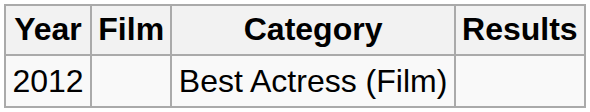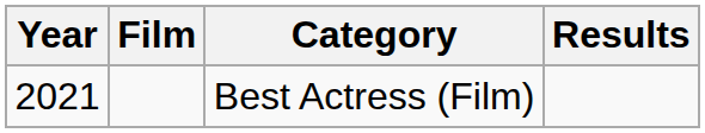Best Actress (Film) | Year: 2012 -> 2021
